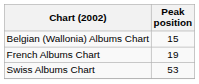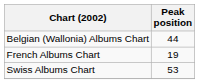Belgian (Wallonia) Albums Chart | Peak position: 15 -> 44
